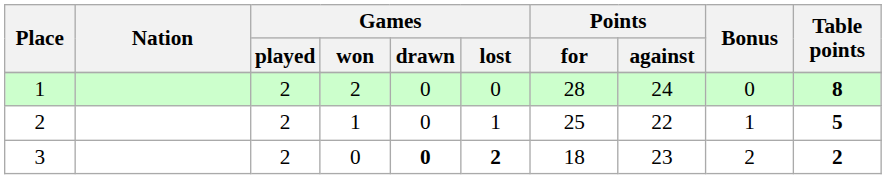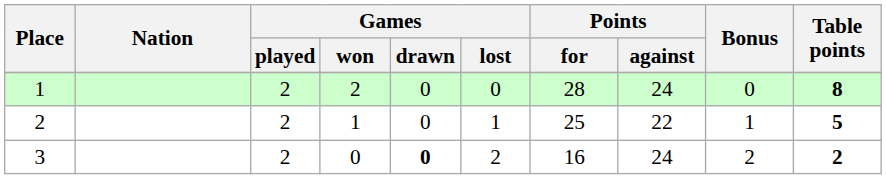3 | Games / lost: bold -> normal
3 | Points / for: 18 -> 16
3 | Points / against: 23 -> 24
